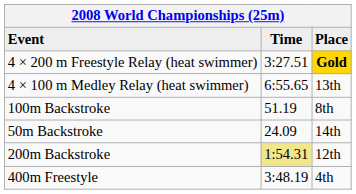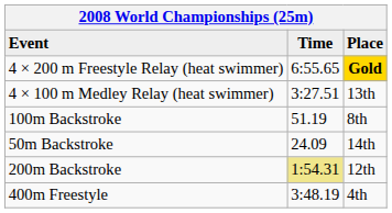4 × 200 m Freestyle Relay (heat swimmer) | Time: 3:27.51 -> 6:55.65
4 × 100 m Medley Relay (heat swimmer) | Time: 6:55.65 -> 3:27.51
